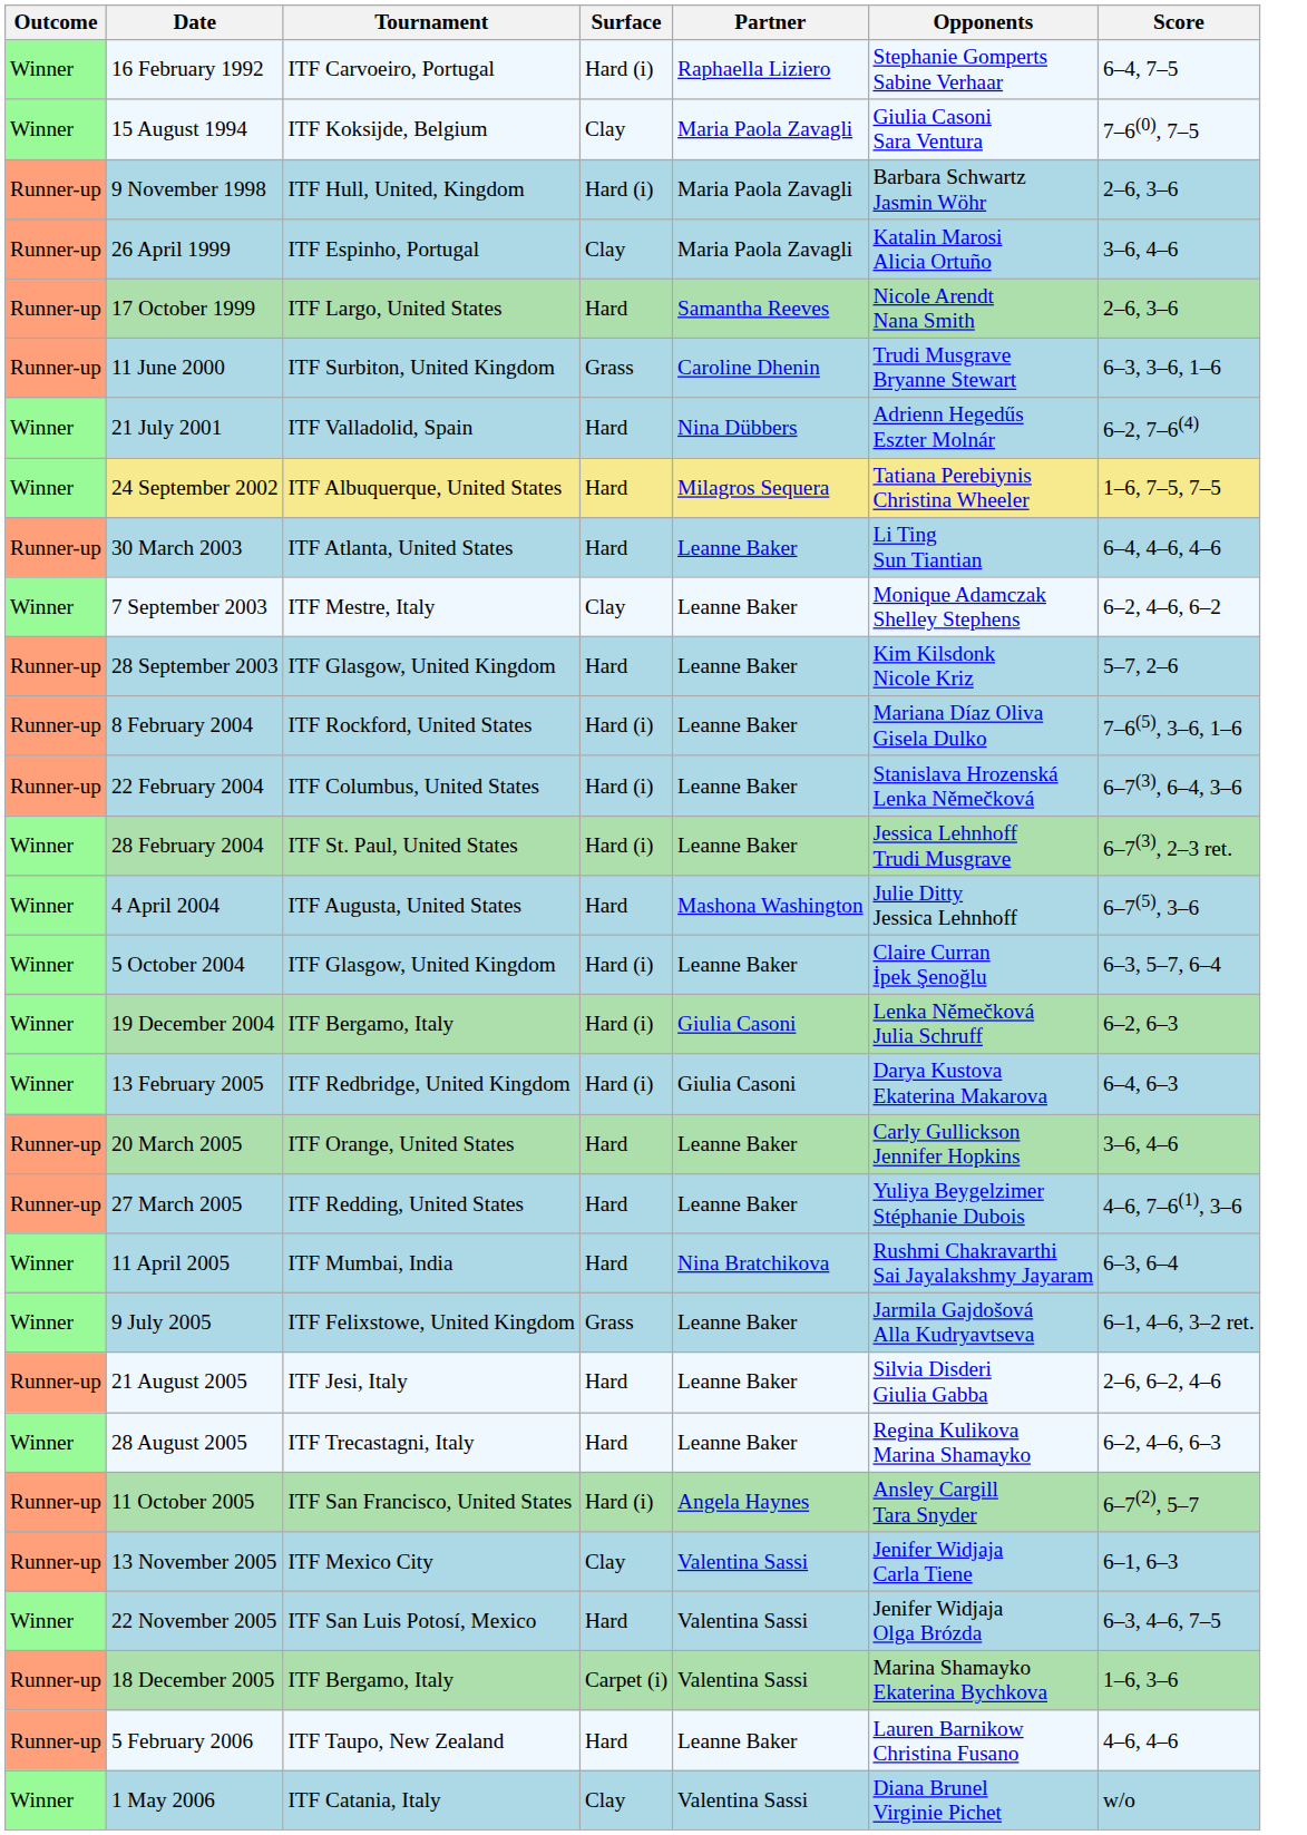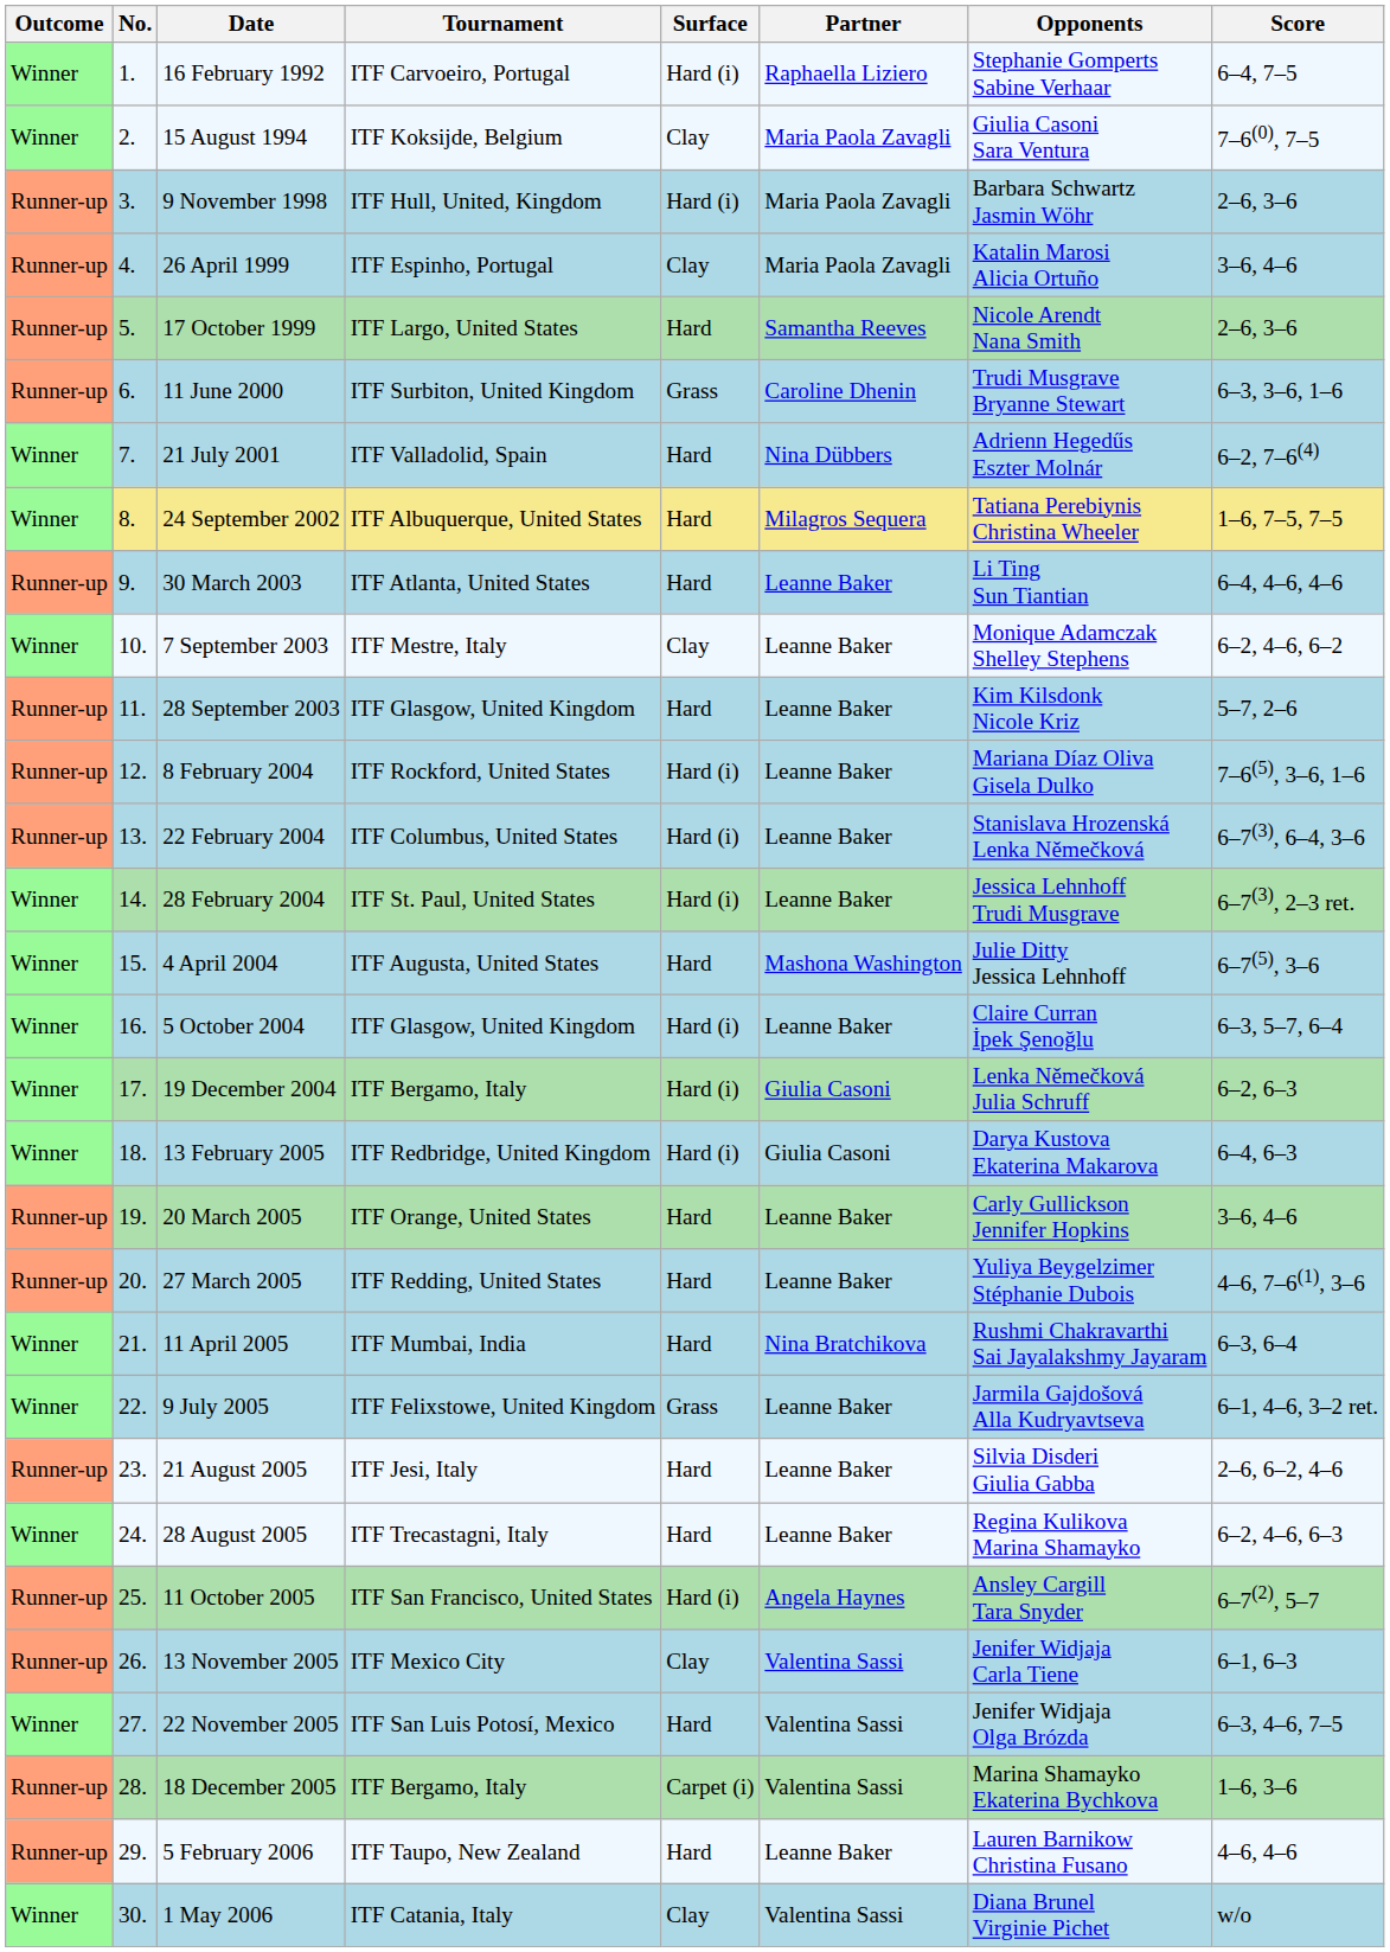+ column: No. | 1. | 2. | 3. | 4. | 5. | 6. | 7. | 8. | 9. | 10. | 11. | 12. | 13. | 14. | 15. | 16. | 17. | 18. | 19. | 20. | 21. | 22. | 23. | 24. | 25. | 26. | 27. | 28. | 29. | 30.
